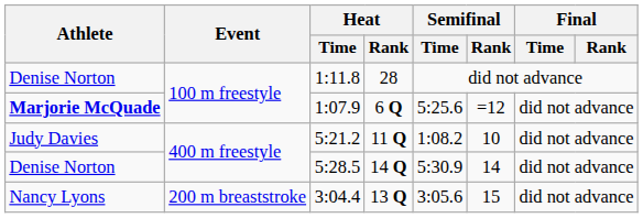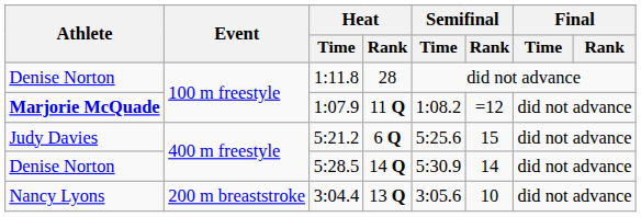1:07.9 | Heat / Rank: 6 Q -> 11 Q
1:07.9 | Semifinal / Time: 5:25.6 -> 1:08.2
5:21.2 | Heat / Rank: 11 Q -> 6 Q
5:21.2 | Semifinal / Time: 1:08.2 -> 5:25.6
5:21.2 | Semifinal / Rank: 10 -> 15
3:04.4 | Semifinal / Rank: 15 -> 10
